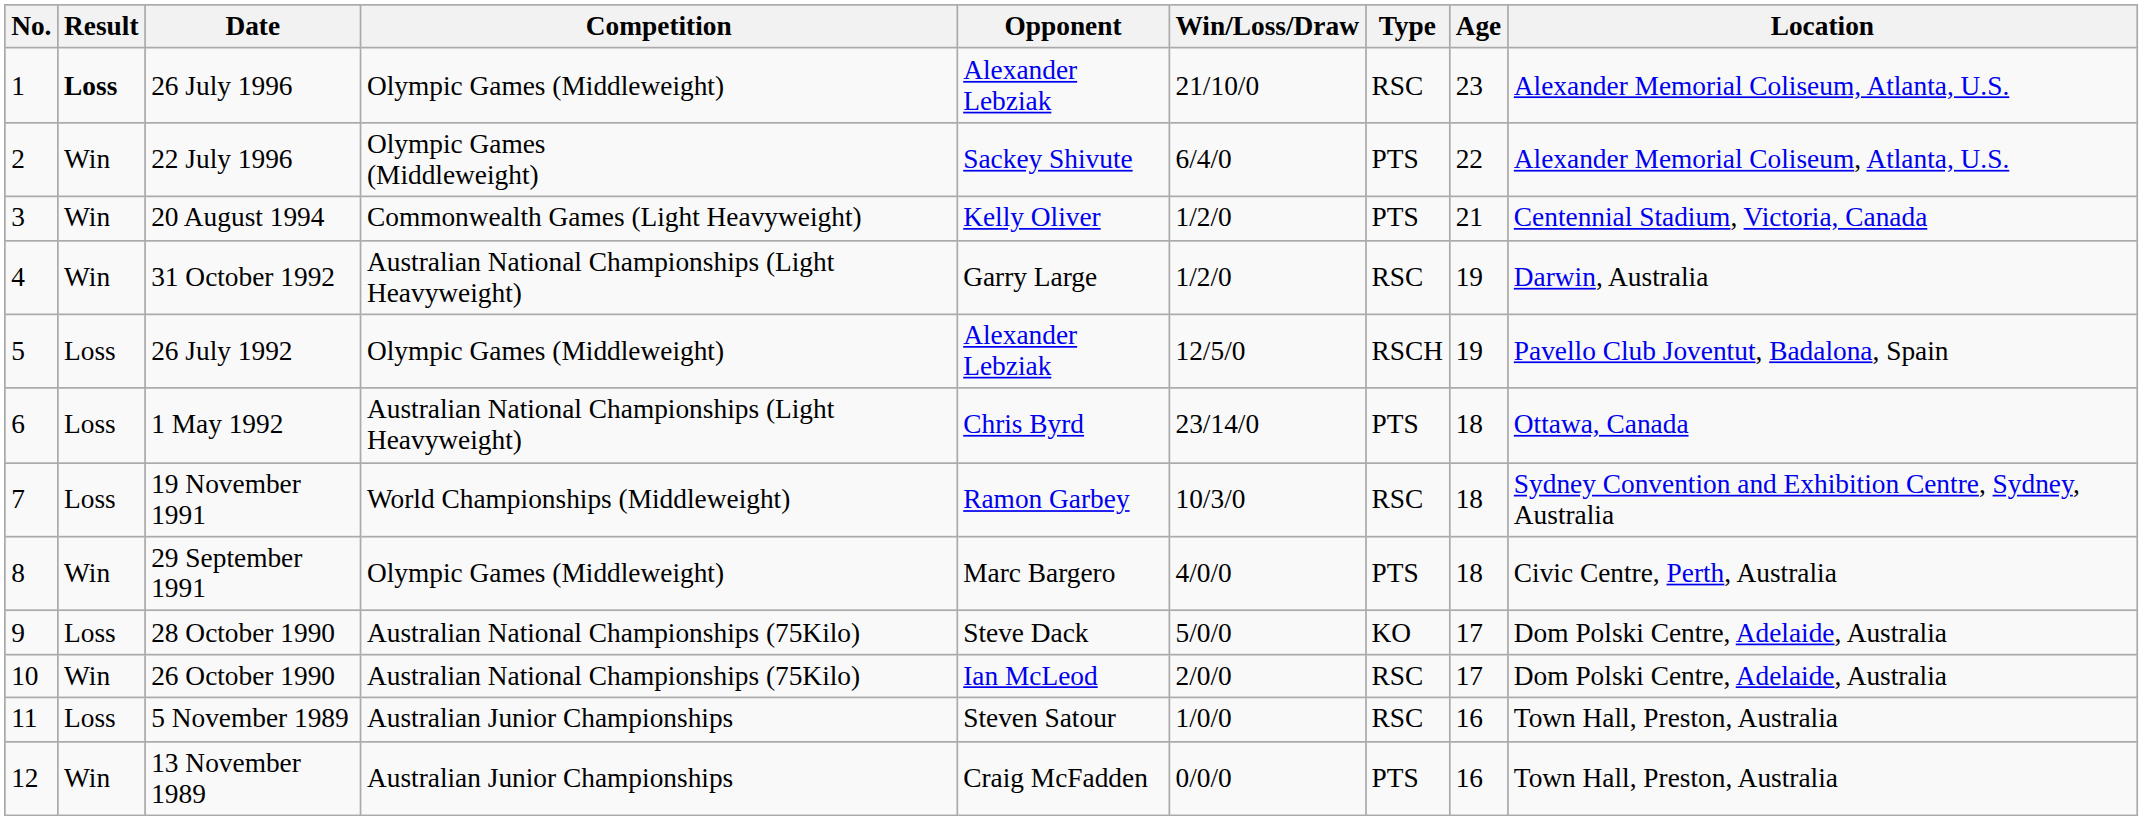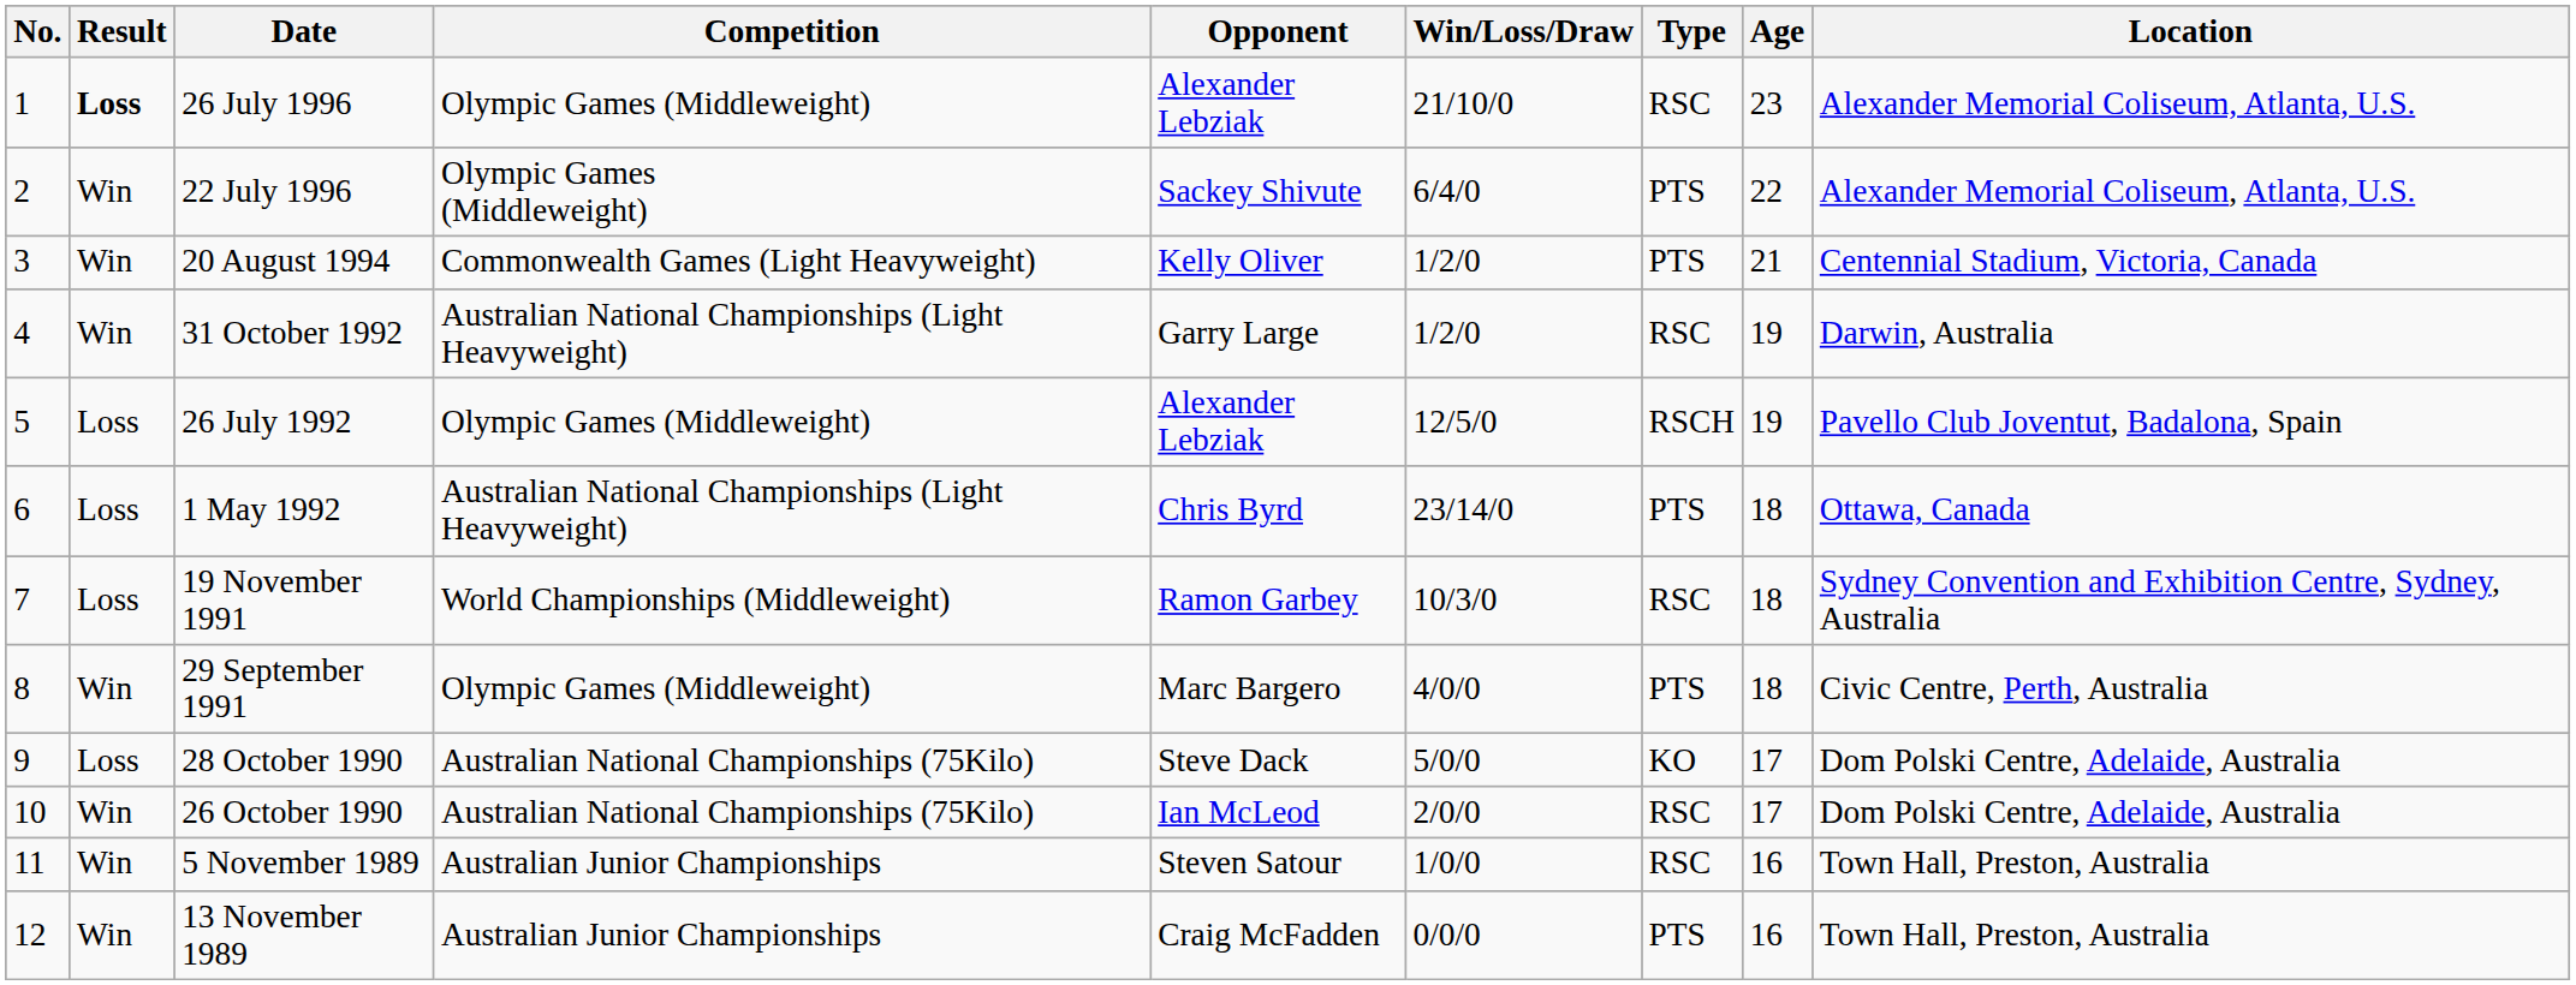5 November 1989 | Result: Loss -> Win
